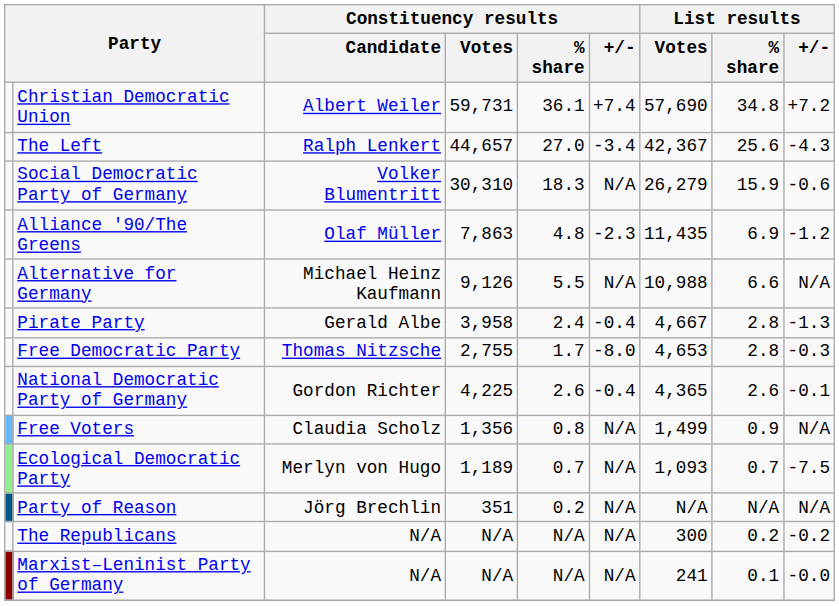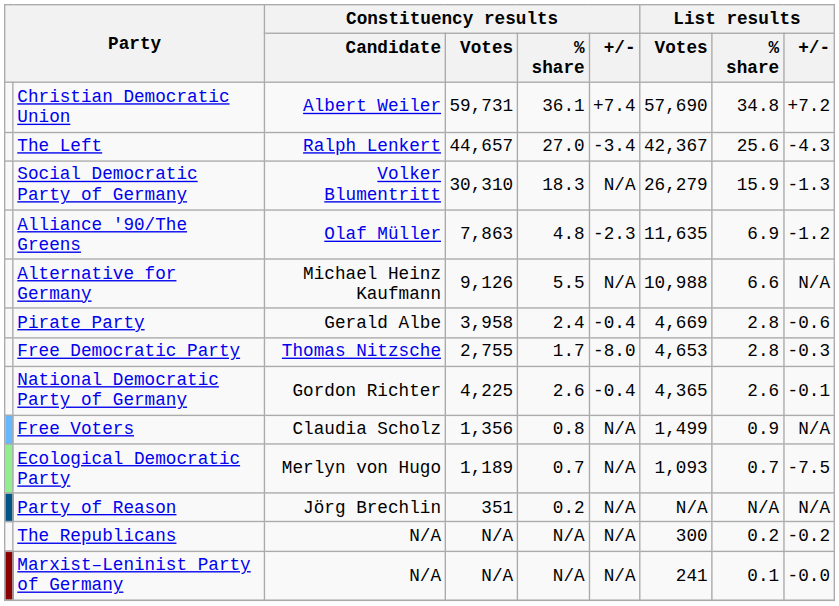Social Democratic Party of Germany | List results / +/-: -0.6 -> -1.3
Alliance '90/The Greens | List results / Votes: 11,435 -> 11,635
Pirate Party | List results / Votes: 4,667 -> 4,669
Pirate Party | List results / +/-: -1.3 -> -0.6
